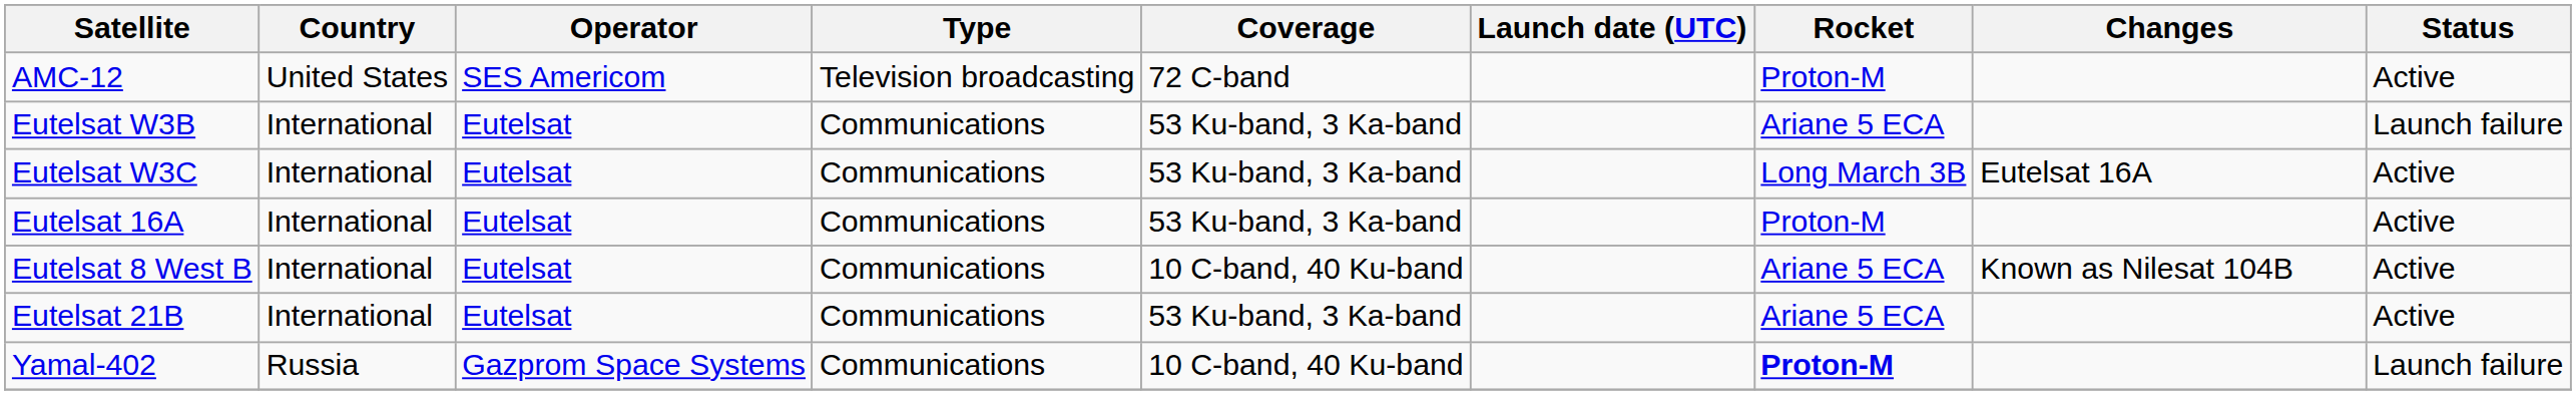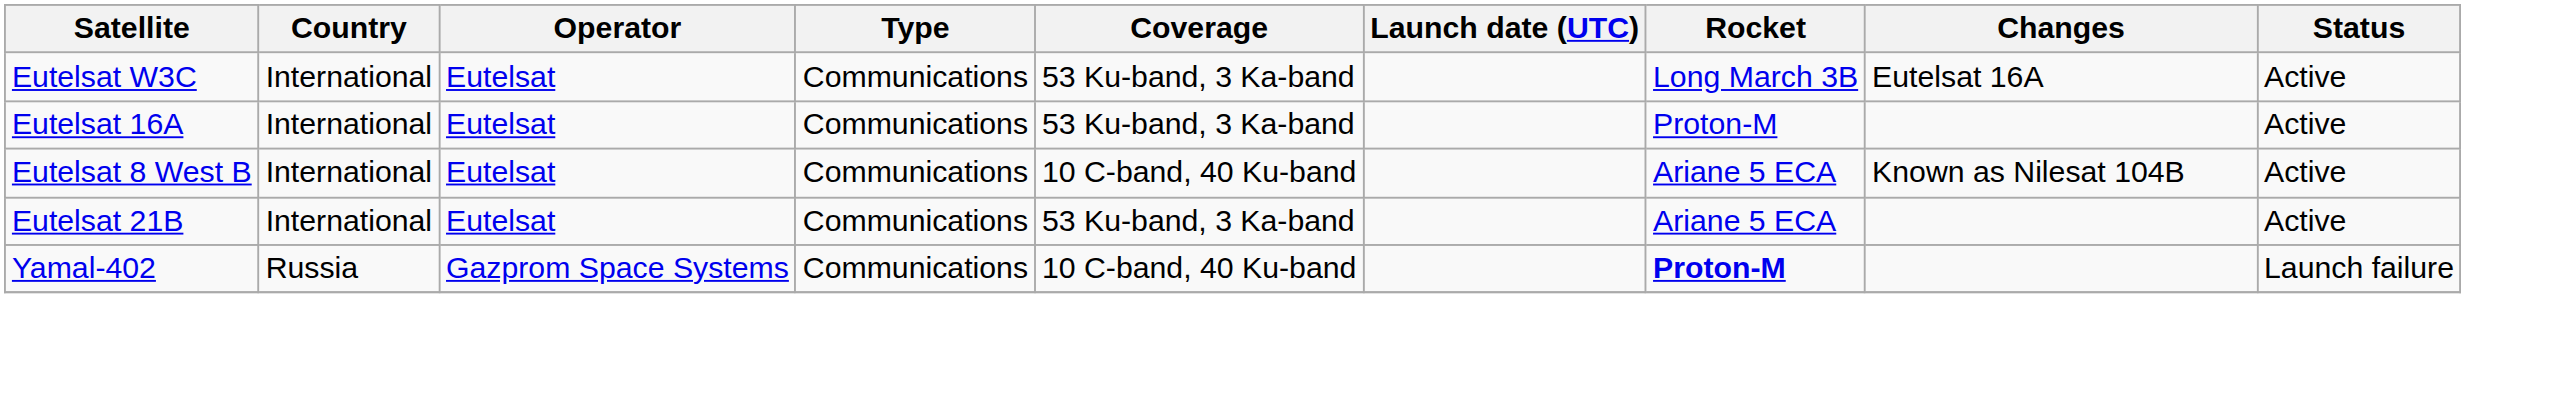- row: AMC-12 | United States | SES Americom | Television broadcasting | 72 C-band | Proton-M | Active
- row: Eutelsat W3B | International | Eutelsat | Communications | 53 Ku-band, 3 Ka-band | Ariane 5 ECA | Launch failure
